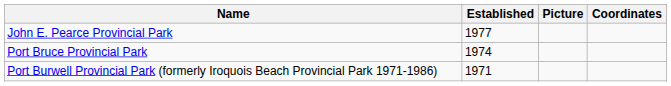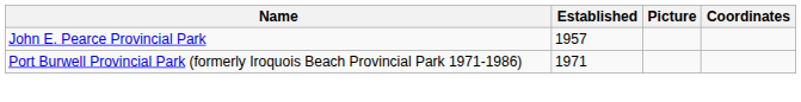John E. Pearce Provincial Park | Established: 1977 -> 1957
- row: Port Bruce Provincial Park | 1974
